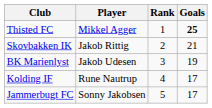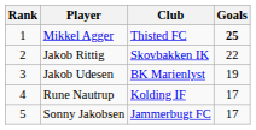columns swapped: Rank <-> Club
Jakob Rittig | Goals: 21 -> 22
